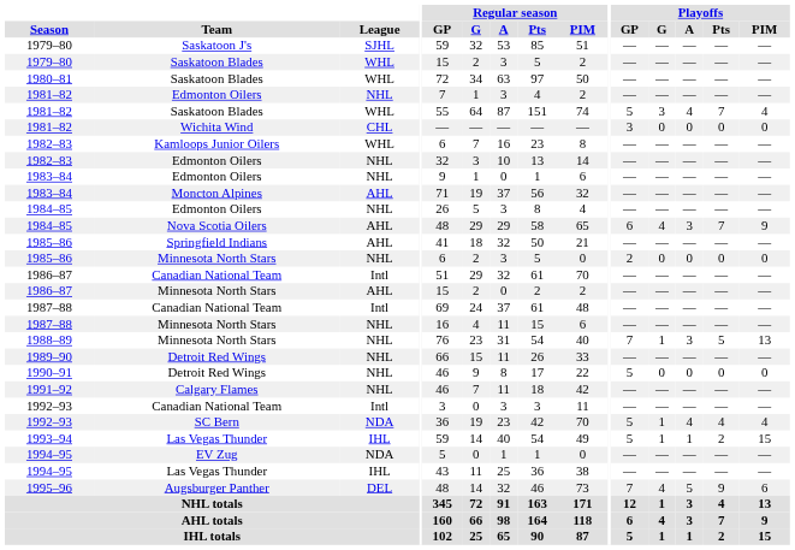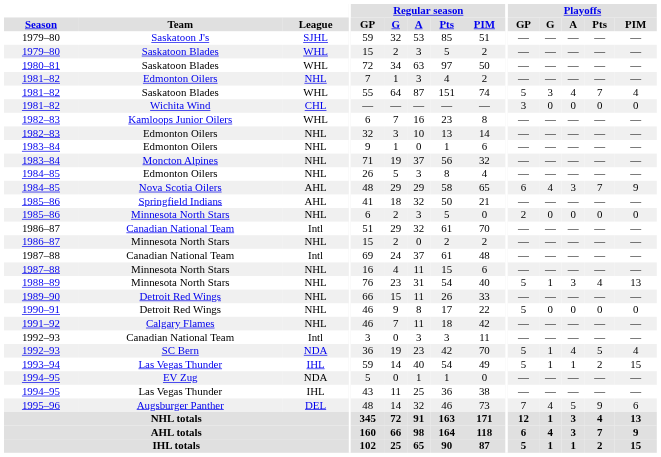1983–84 / Moncton Alpines | League: AHL -> NHL
1986–87 / Minnesota North Stars | League: AHL -> NHL
1988–89 | Playoffs / GP: 7 -> 5
1988–89 | Playoffs / Pts: 5 -> 4
1992–93 / SC Bern | Playoffs / Pts: 4 -> 5
